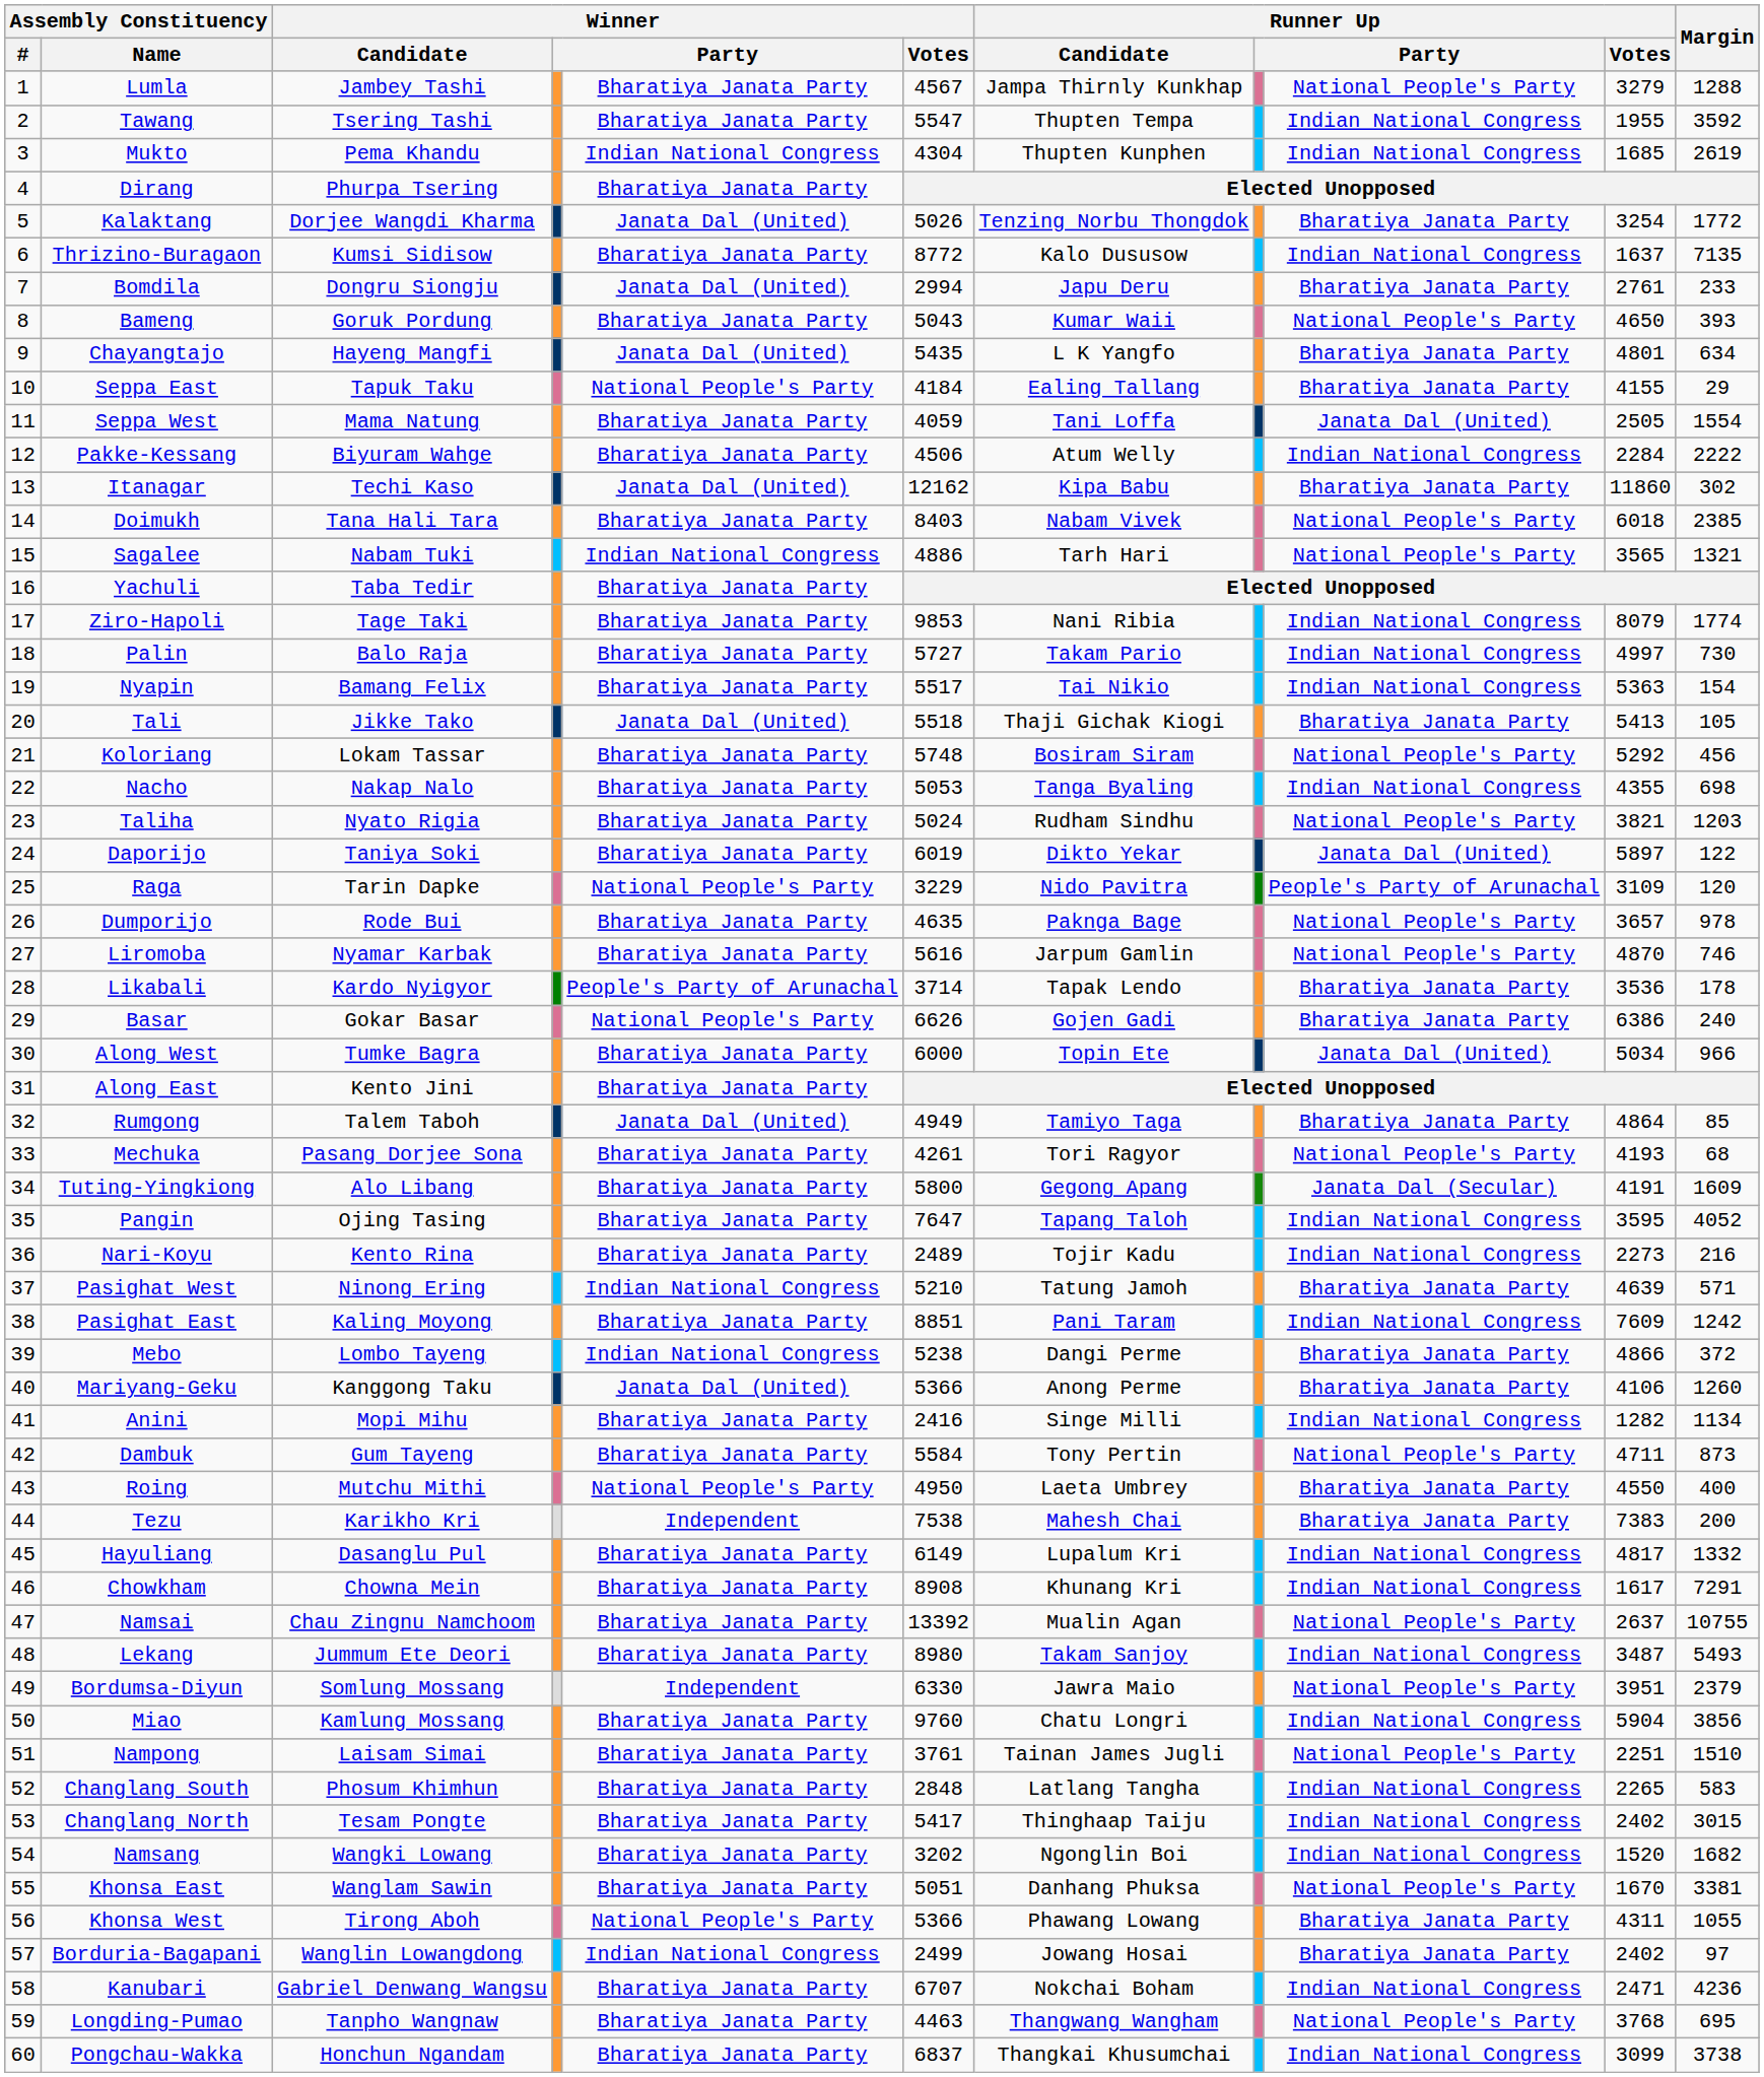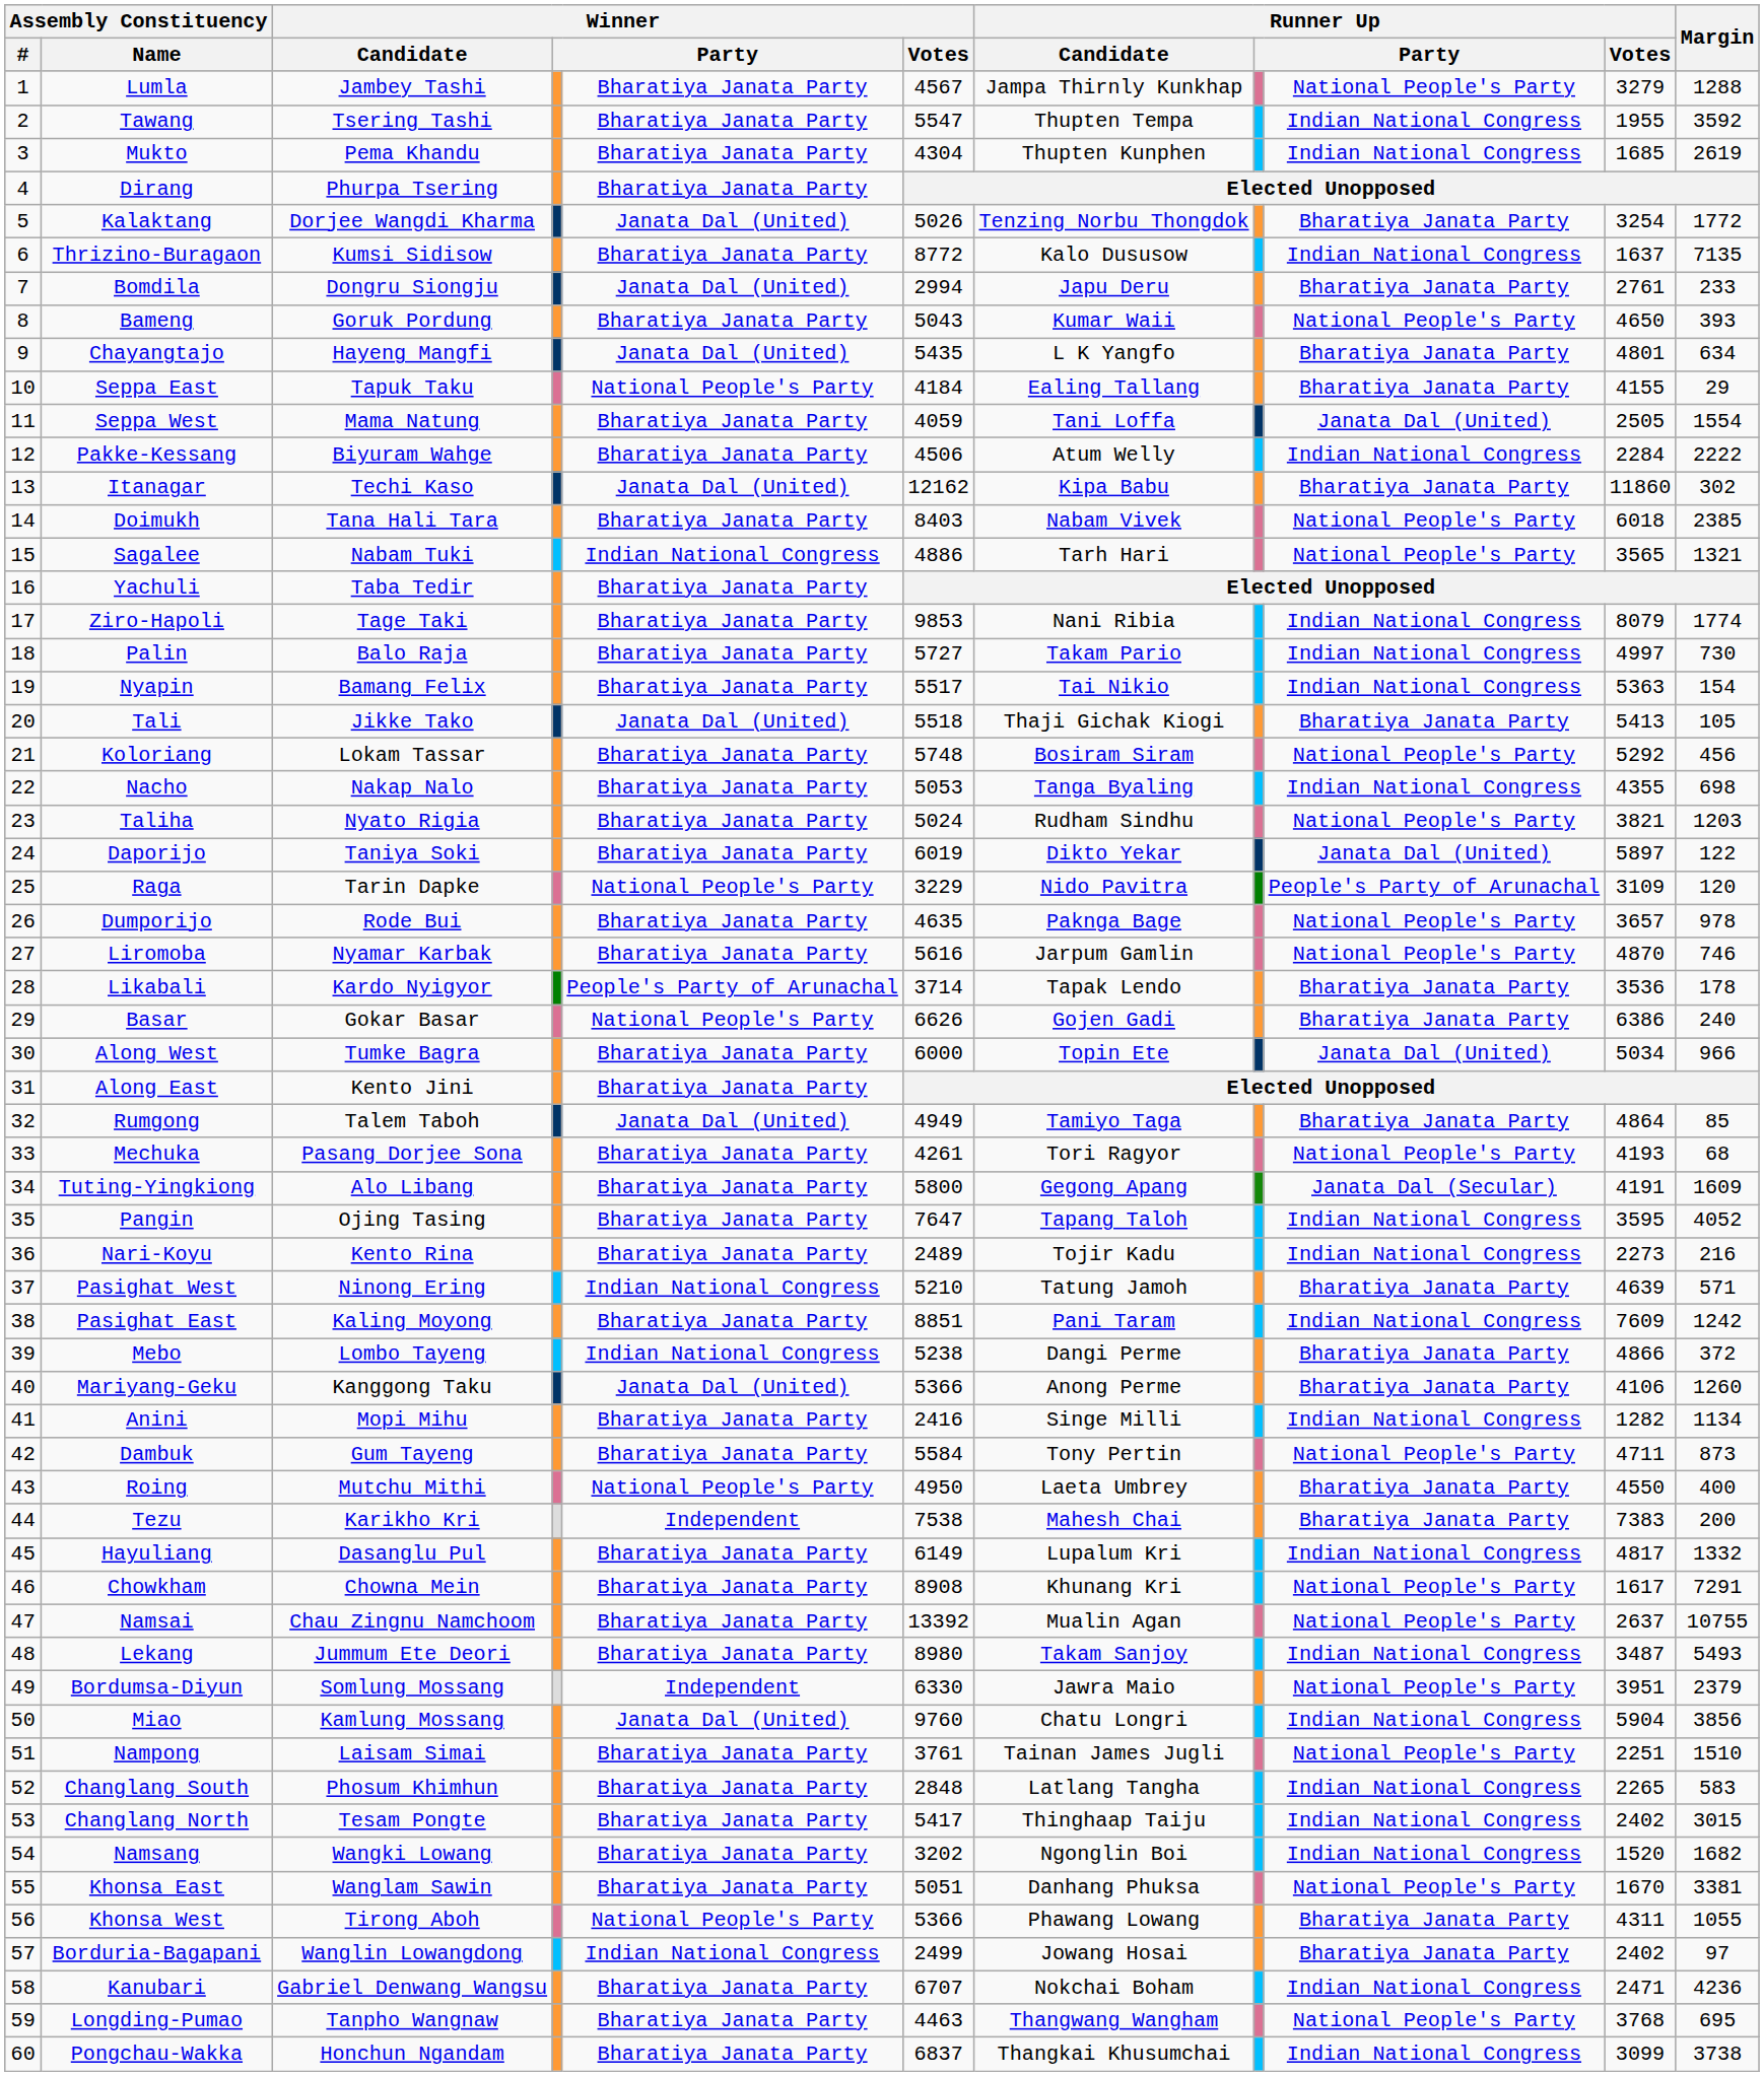Mukto | column 5: Indian National Congress -> Bharatiya Janata Party
Chowkham | column 9: Indian National Congress -> National People's Party
Miao | column 5: Bharatiya Janata Party -> Janata Dal (United)
